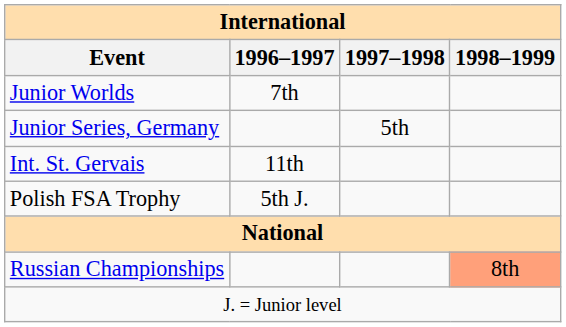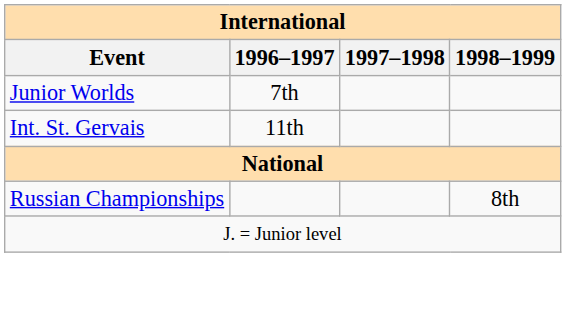- row: Junior Series, Germany | 5th
- row: Polish FSA Trophy | 5th J.
Russian Championships | 1998–1999: lightsalmon background -> no background
